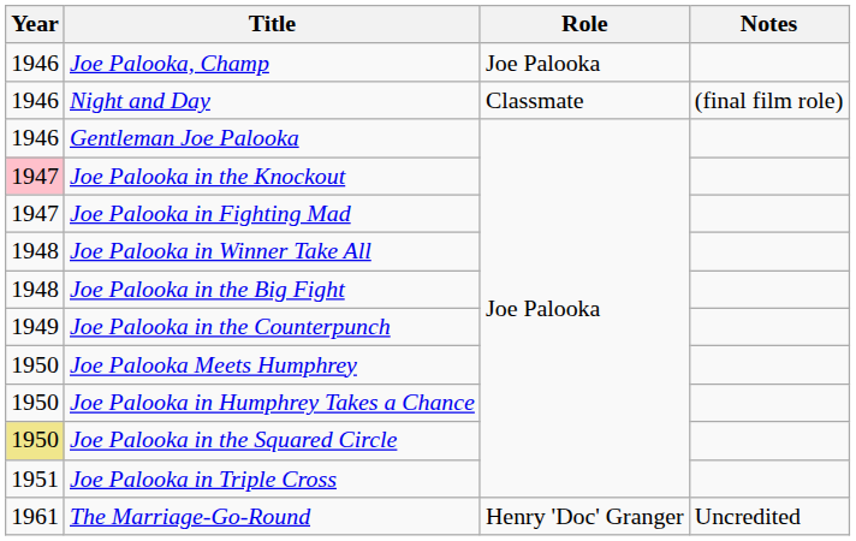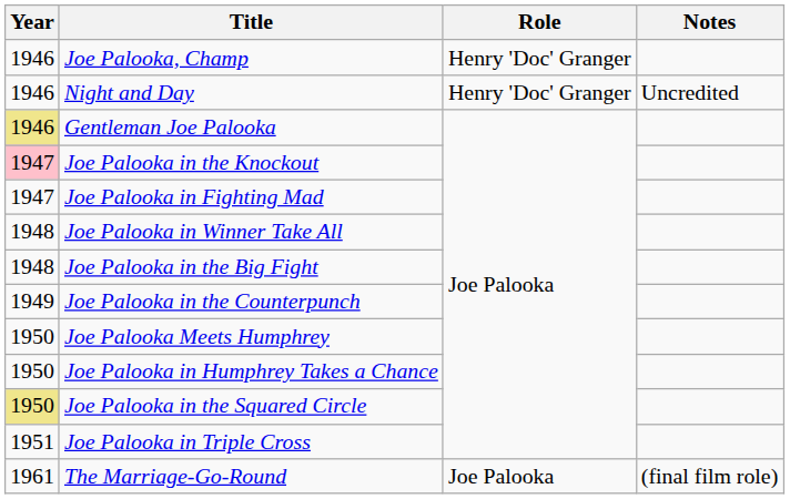Joe Palooka, Champ | Role: Joe Palooka -> Henry 'Doc' Granger
Night and Day | Role: Classmate -> Henry 'Doc' Granger
Night and Day | Notes: (final film role) -> Uncredited
Gentleman Joe Palooka | Year: no background -> khaki background
The Marriage-Go-Round | Role: Henry 'Doc' Granger -> Joe Palooka
The Marriage-Go-Round | Notes: Uncredited -> (final film role)
